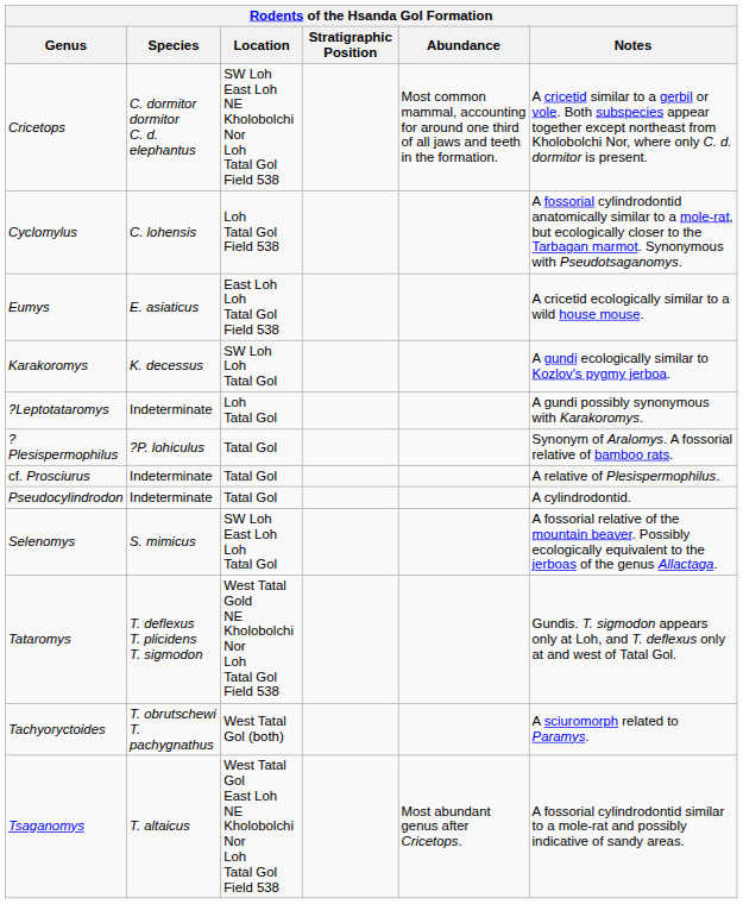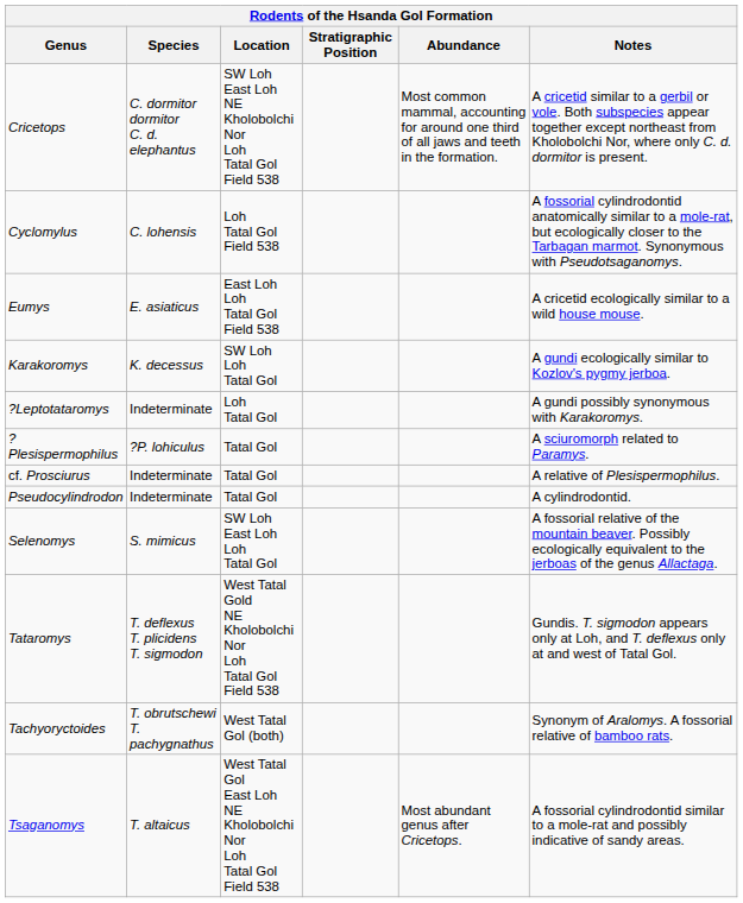?Plesispermophilus | Notes: Synonym of Aralomys. A fossorial relative of bamboo rats. -> A sciuromorph related to Paramys.
Tachyoryctoides | Notes: A sciuromorph related to Paramys. -> Synonym of Aralomys. A fossorial relative of bamboo rats.
